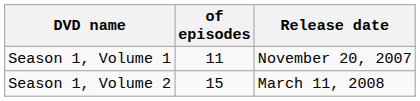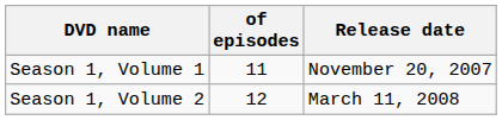Season 1, Volume 2 | of episodes: 15 -> 12
